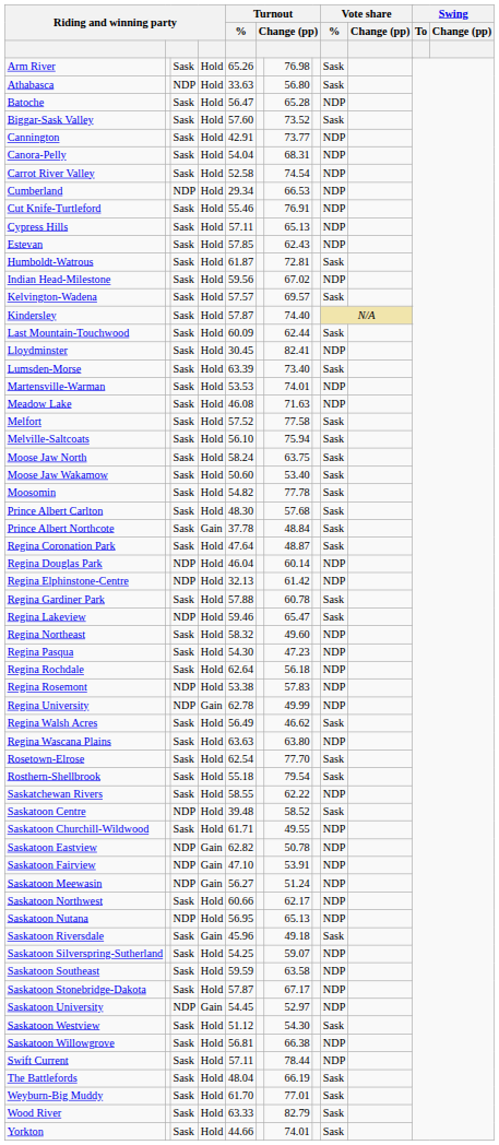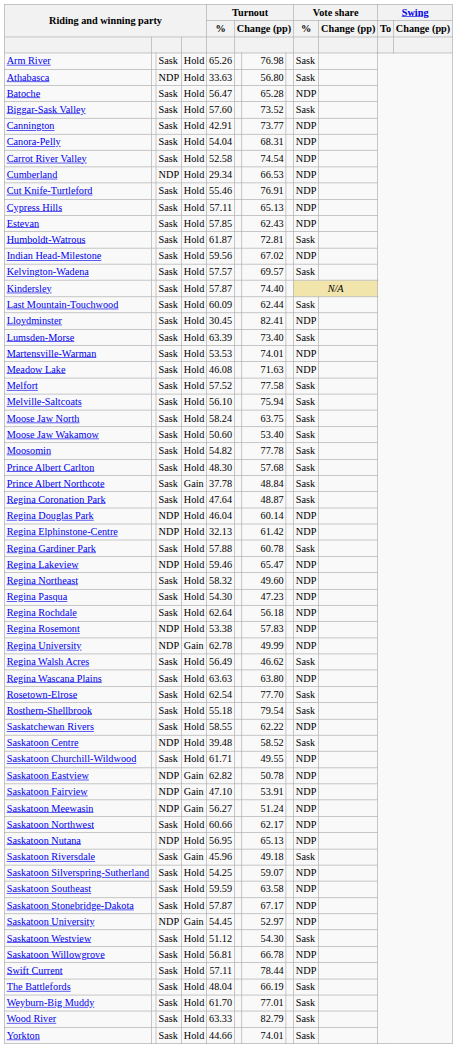Regina Lakeview | Vote share / %: Sask -> NDP
Saskatoon Willowgrove | column 7: 66.38 -> 66.78
